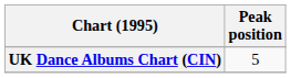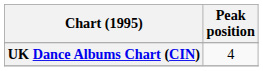UK Dance Albums Chart (CIN) | Peak position: 5 -> 4
